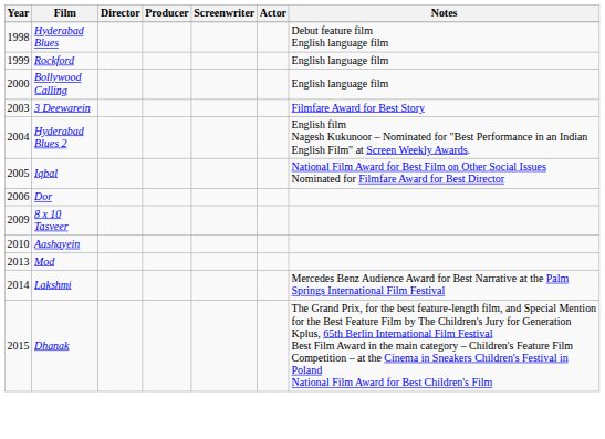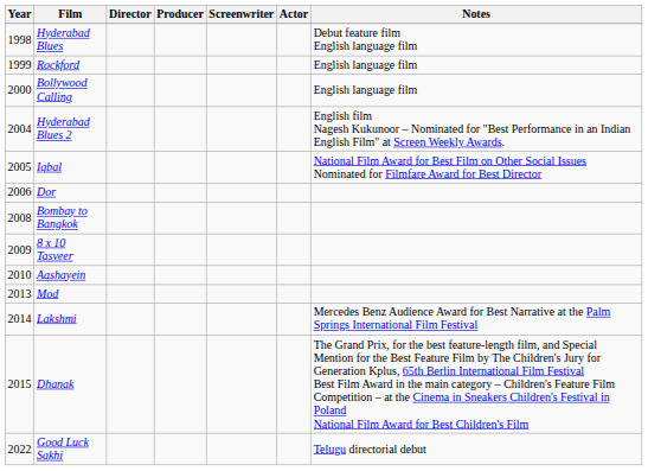- row: 2003 | 3 Deewarein | Filmfare Award for Best Story
+ row: 2008 | Bombay to Bangkok
+ row: 2022 | Good Luck Sakhi | Telugu directorial debut
